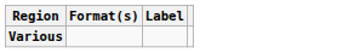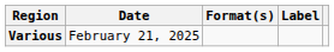+ column: Date | February 21, 2025
